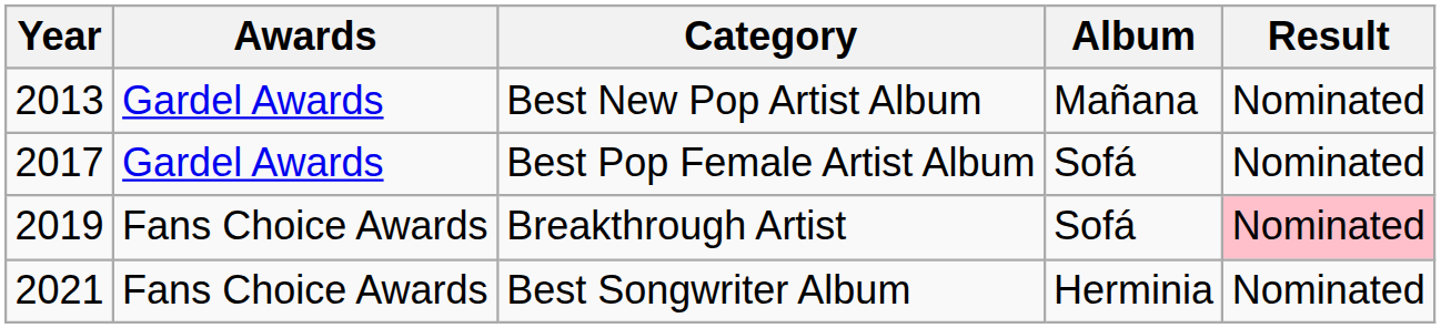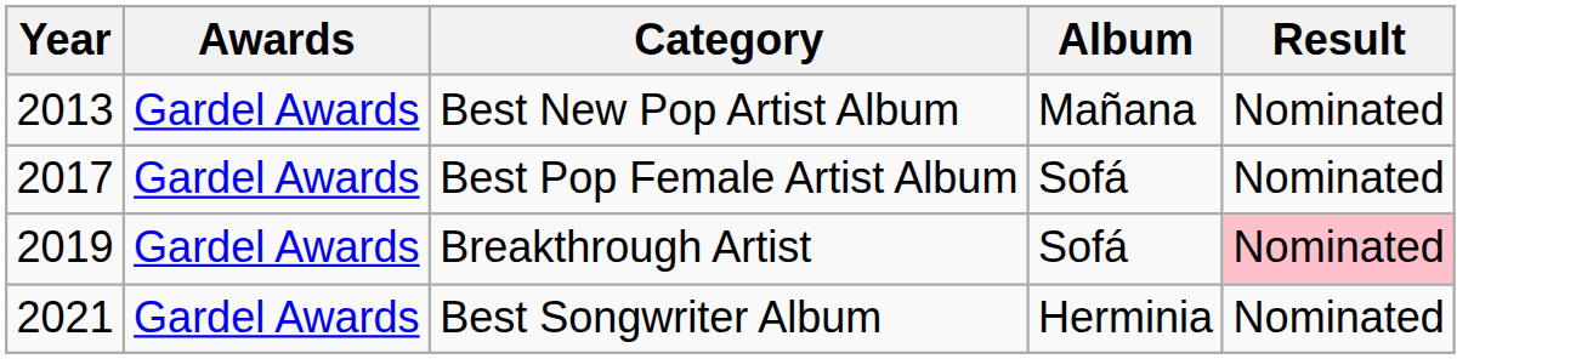Breakthrough Artist | Awards: Fans Choice Awards -> Gardel Awards
Best Songwriter Album | Awards: Fans Choice Awards -> Gardel Awards
